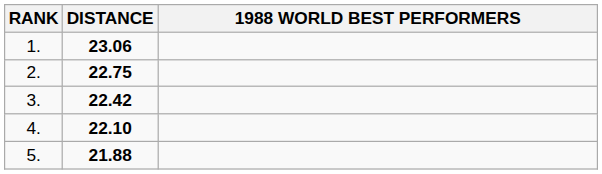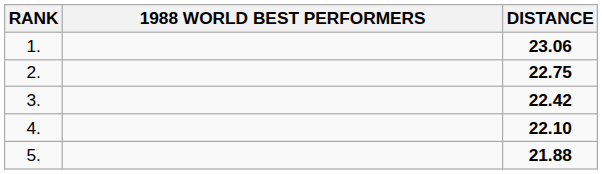columns swapped: 1988 WORLD BEST PERFORMERS <-> DISTANCE
